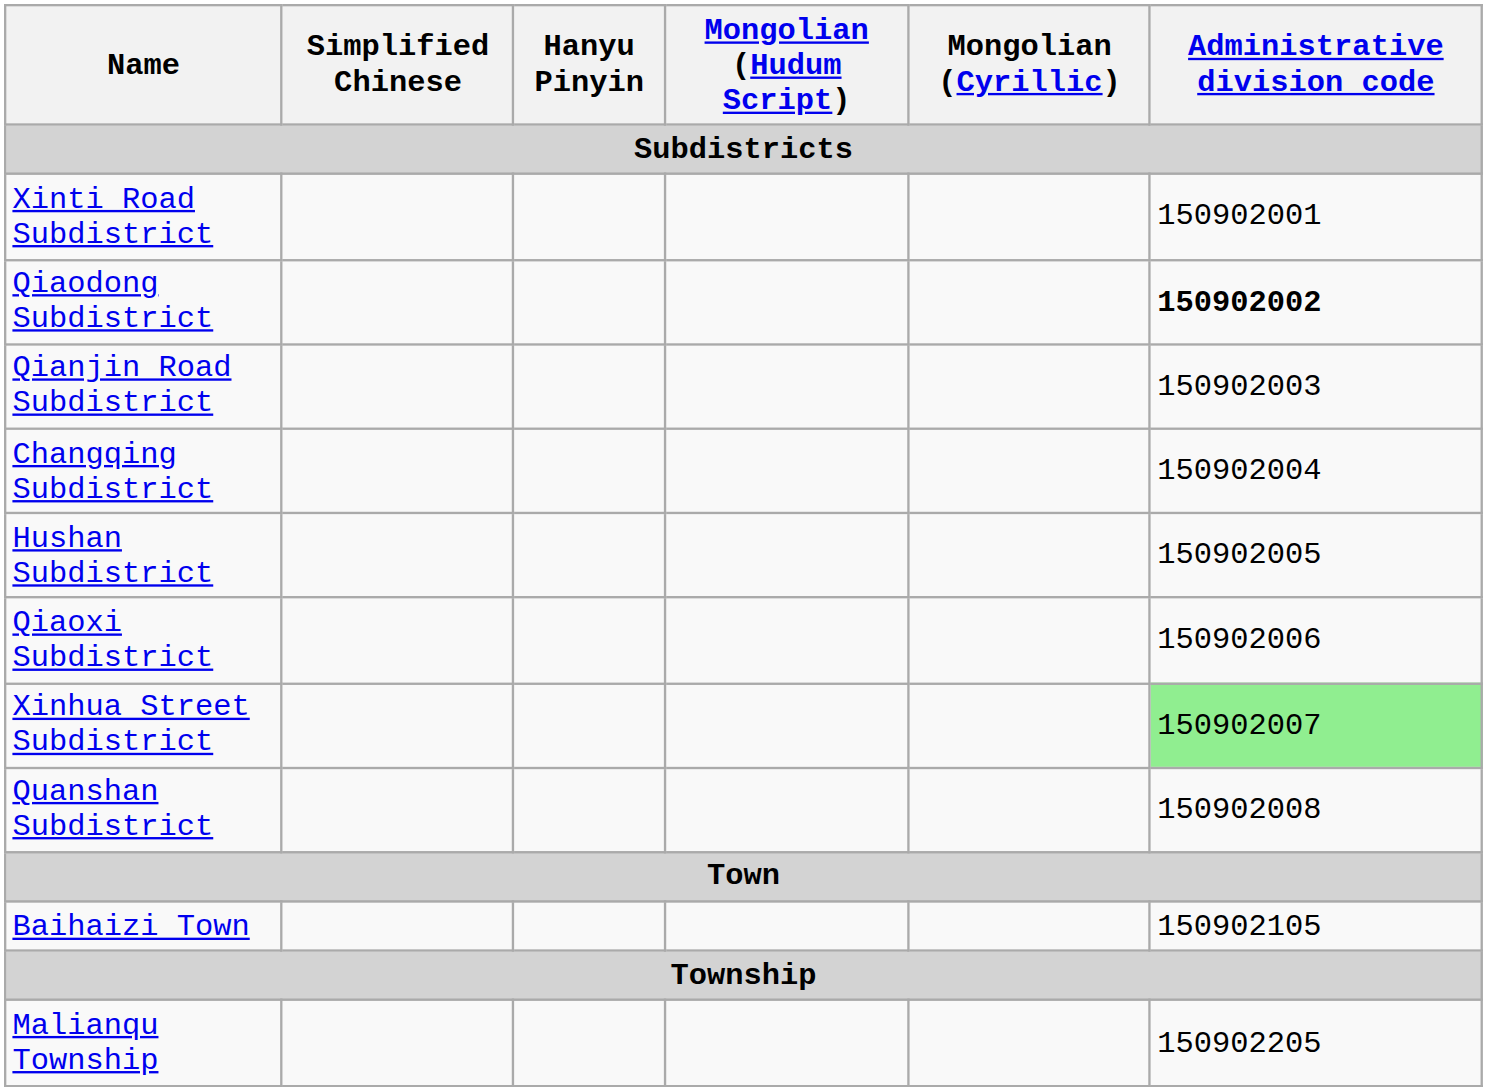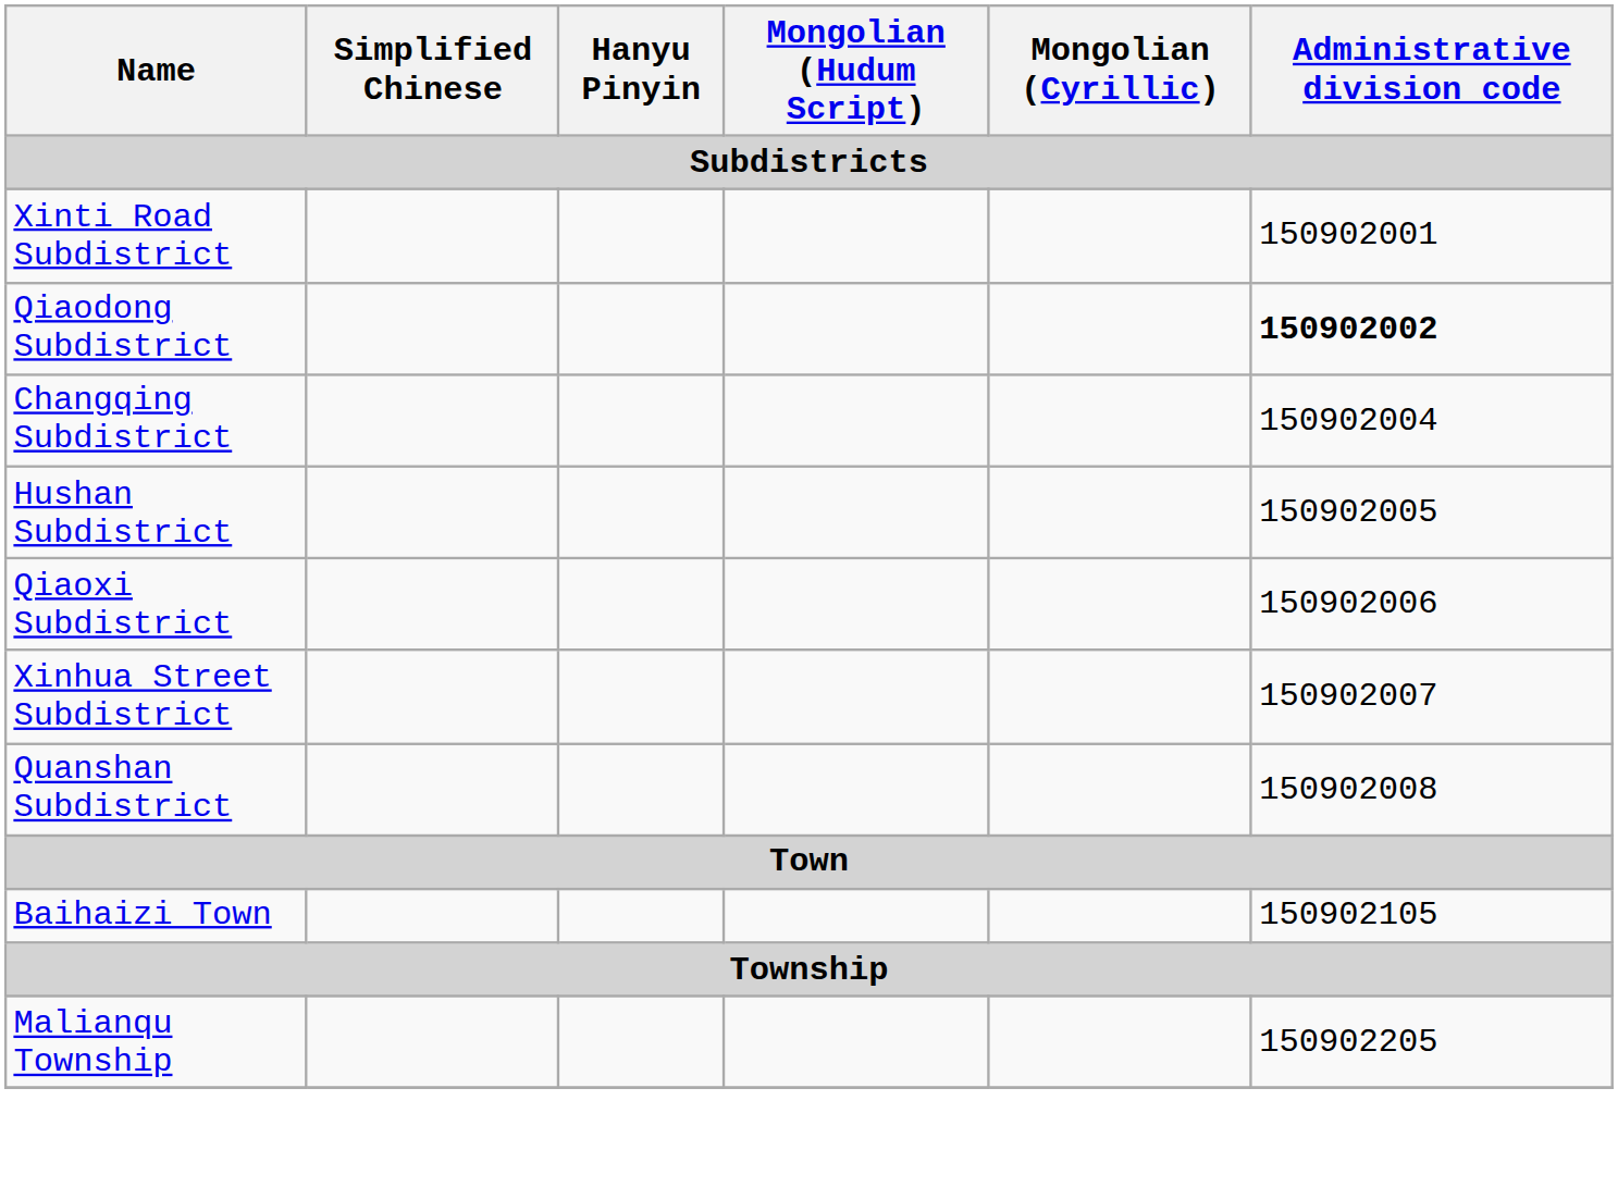- row: Qianjin Road Subdistrict | 150902003
Xinhua Street Subdistrict | Administrative division code: lightgreen background -> no background
